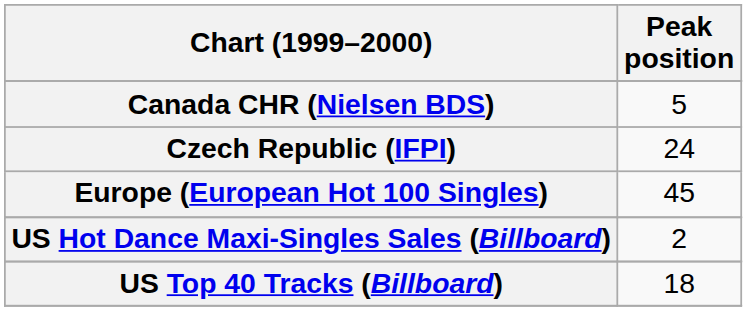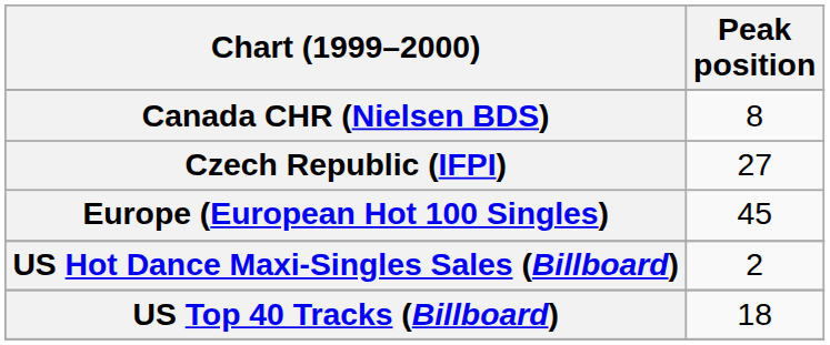Canada CHR (Nielsen BDS) | Peak position: 5 -> 8
Czech Republic (IFPI) | Peak position: 24 -> 27
